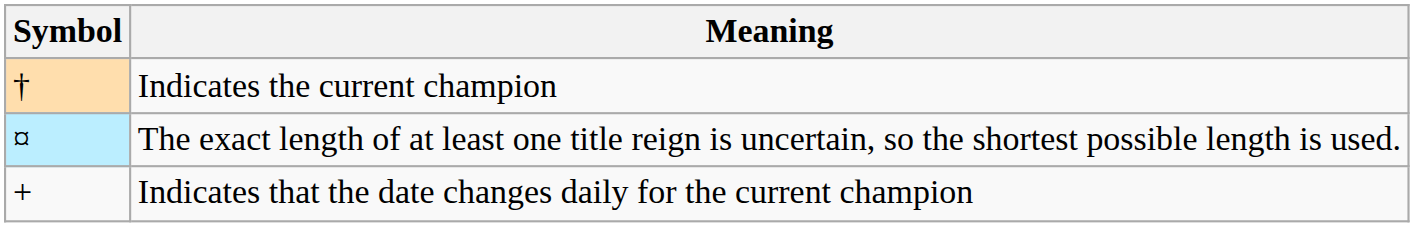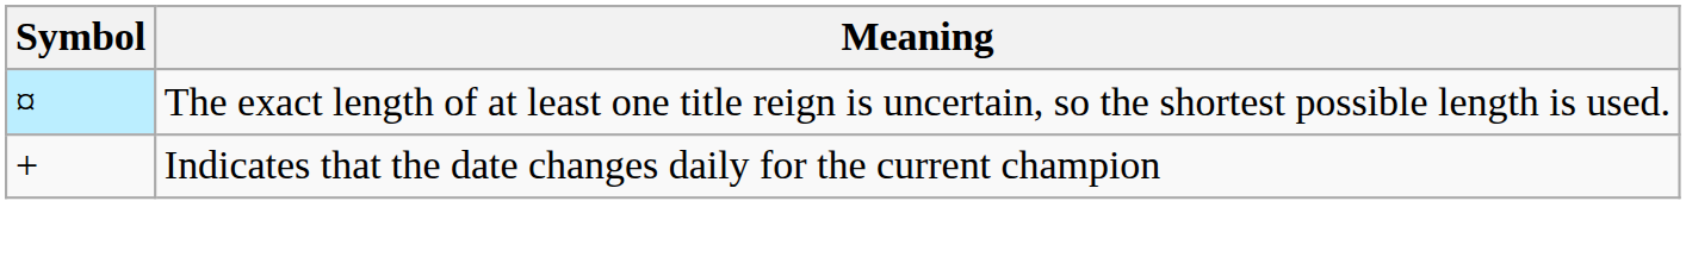- row: † | Indicates the current champion
